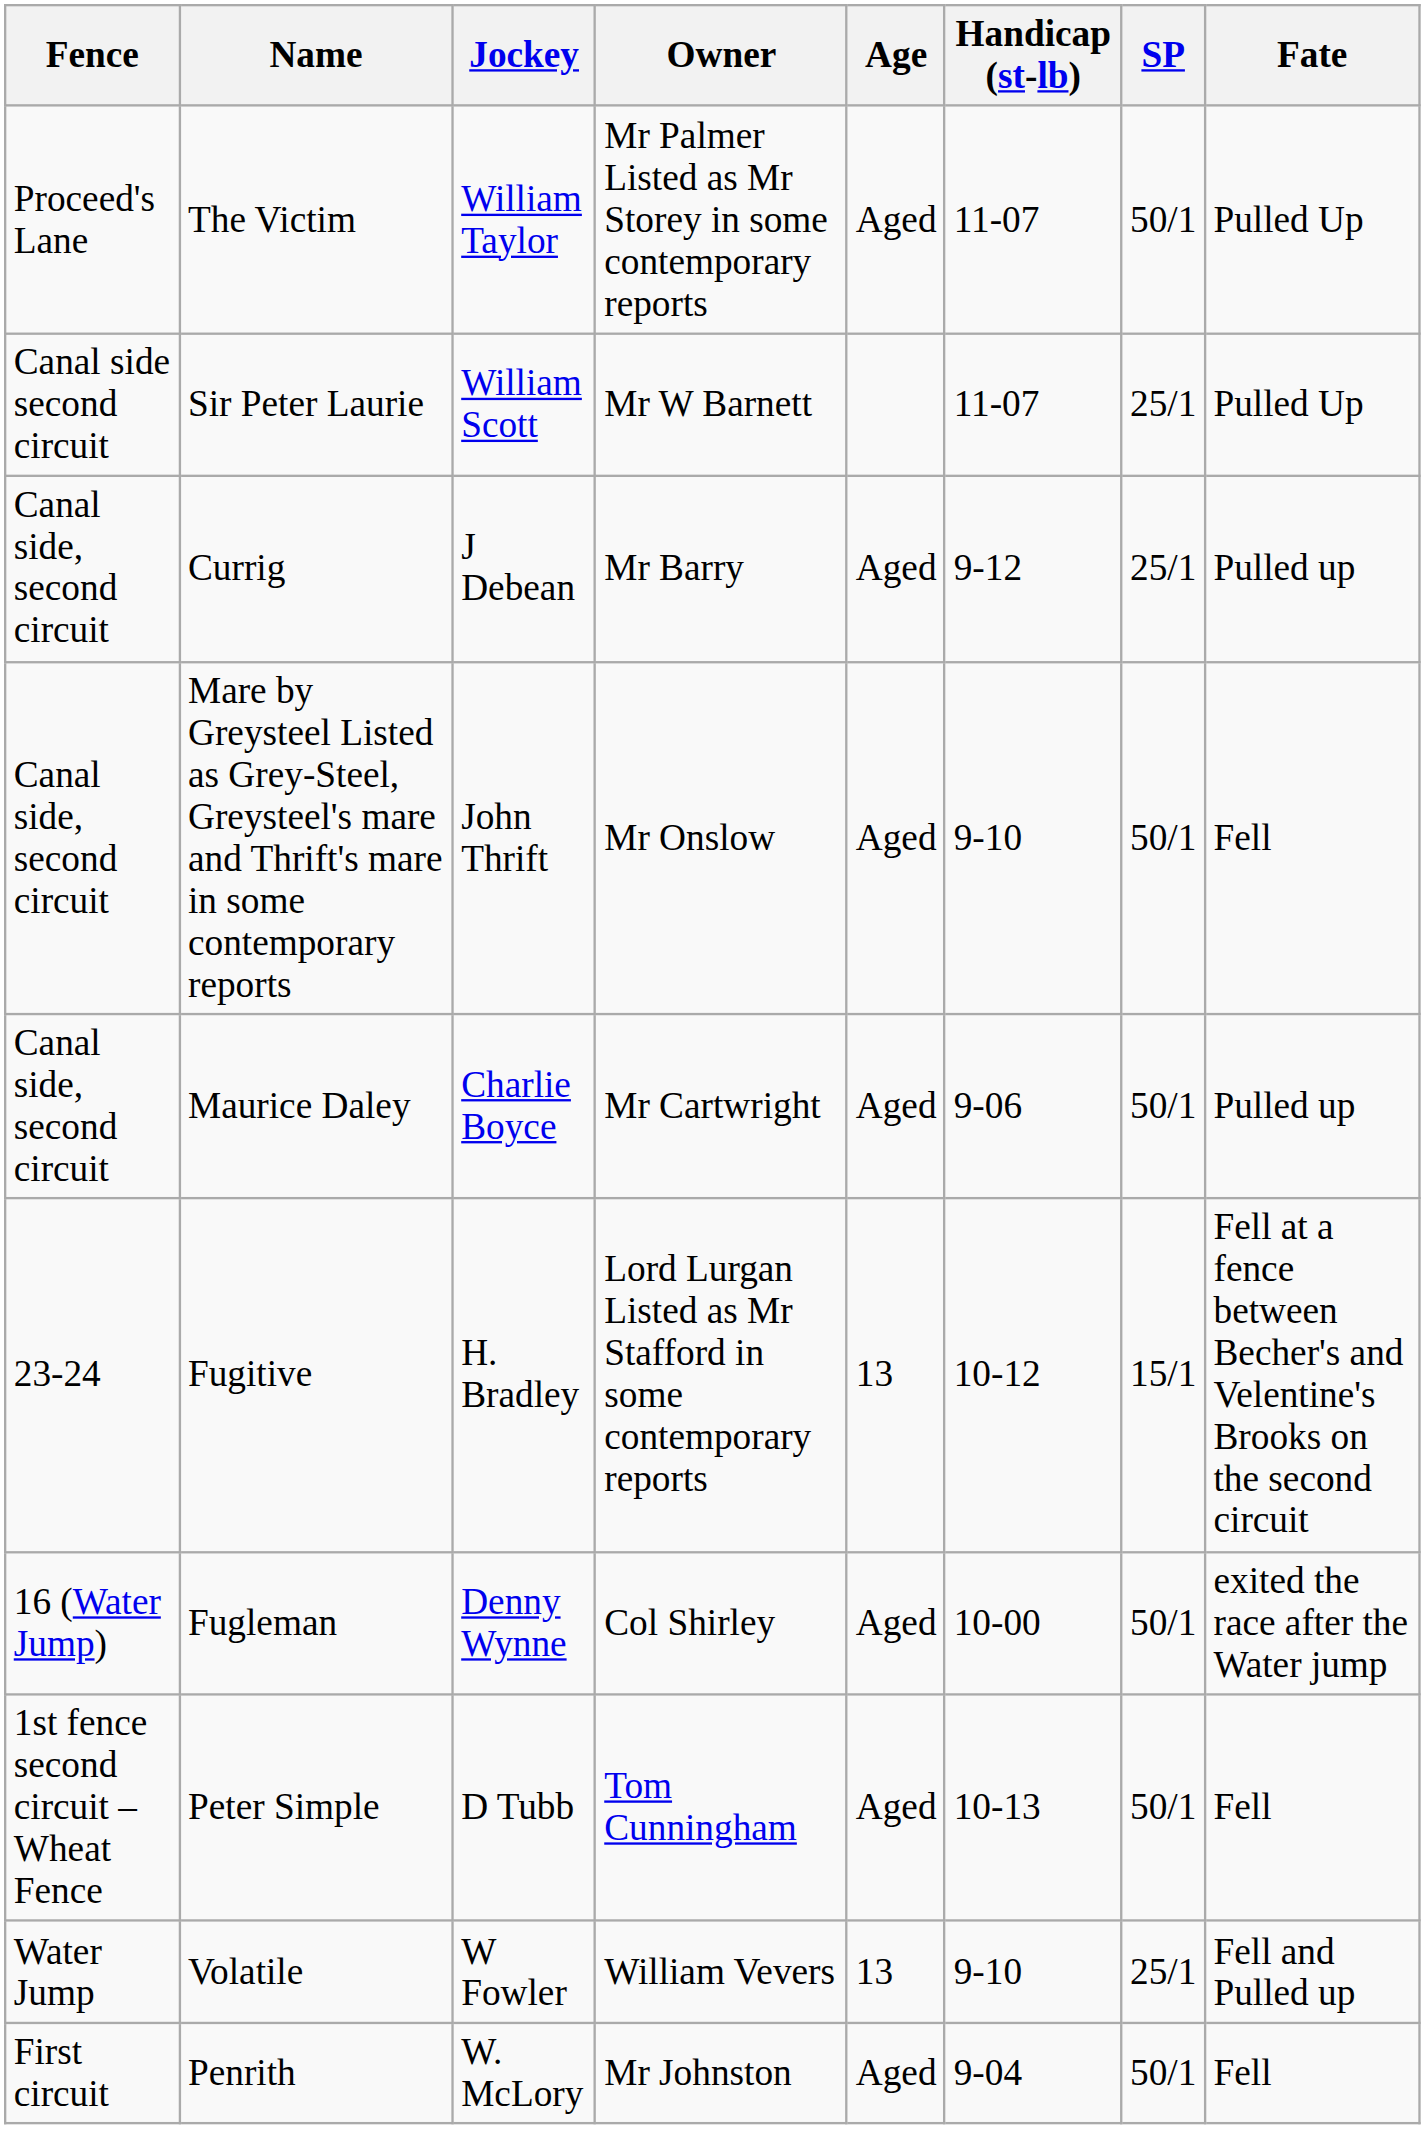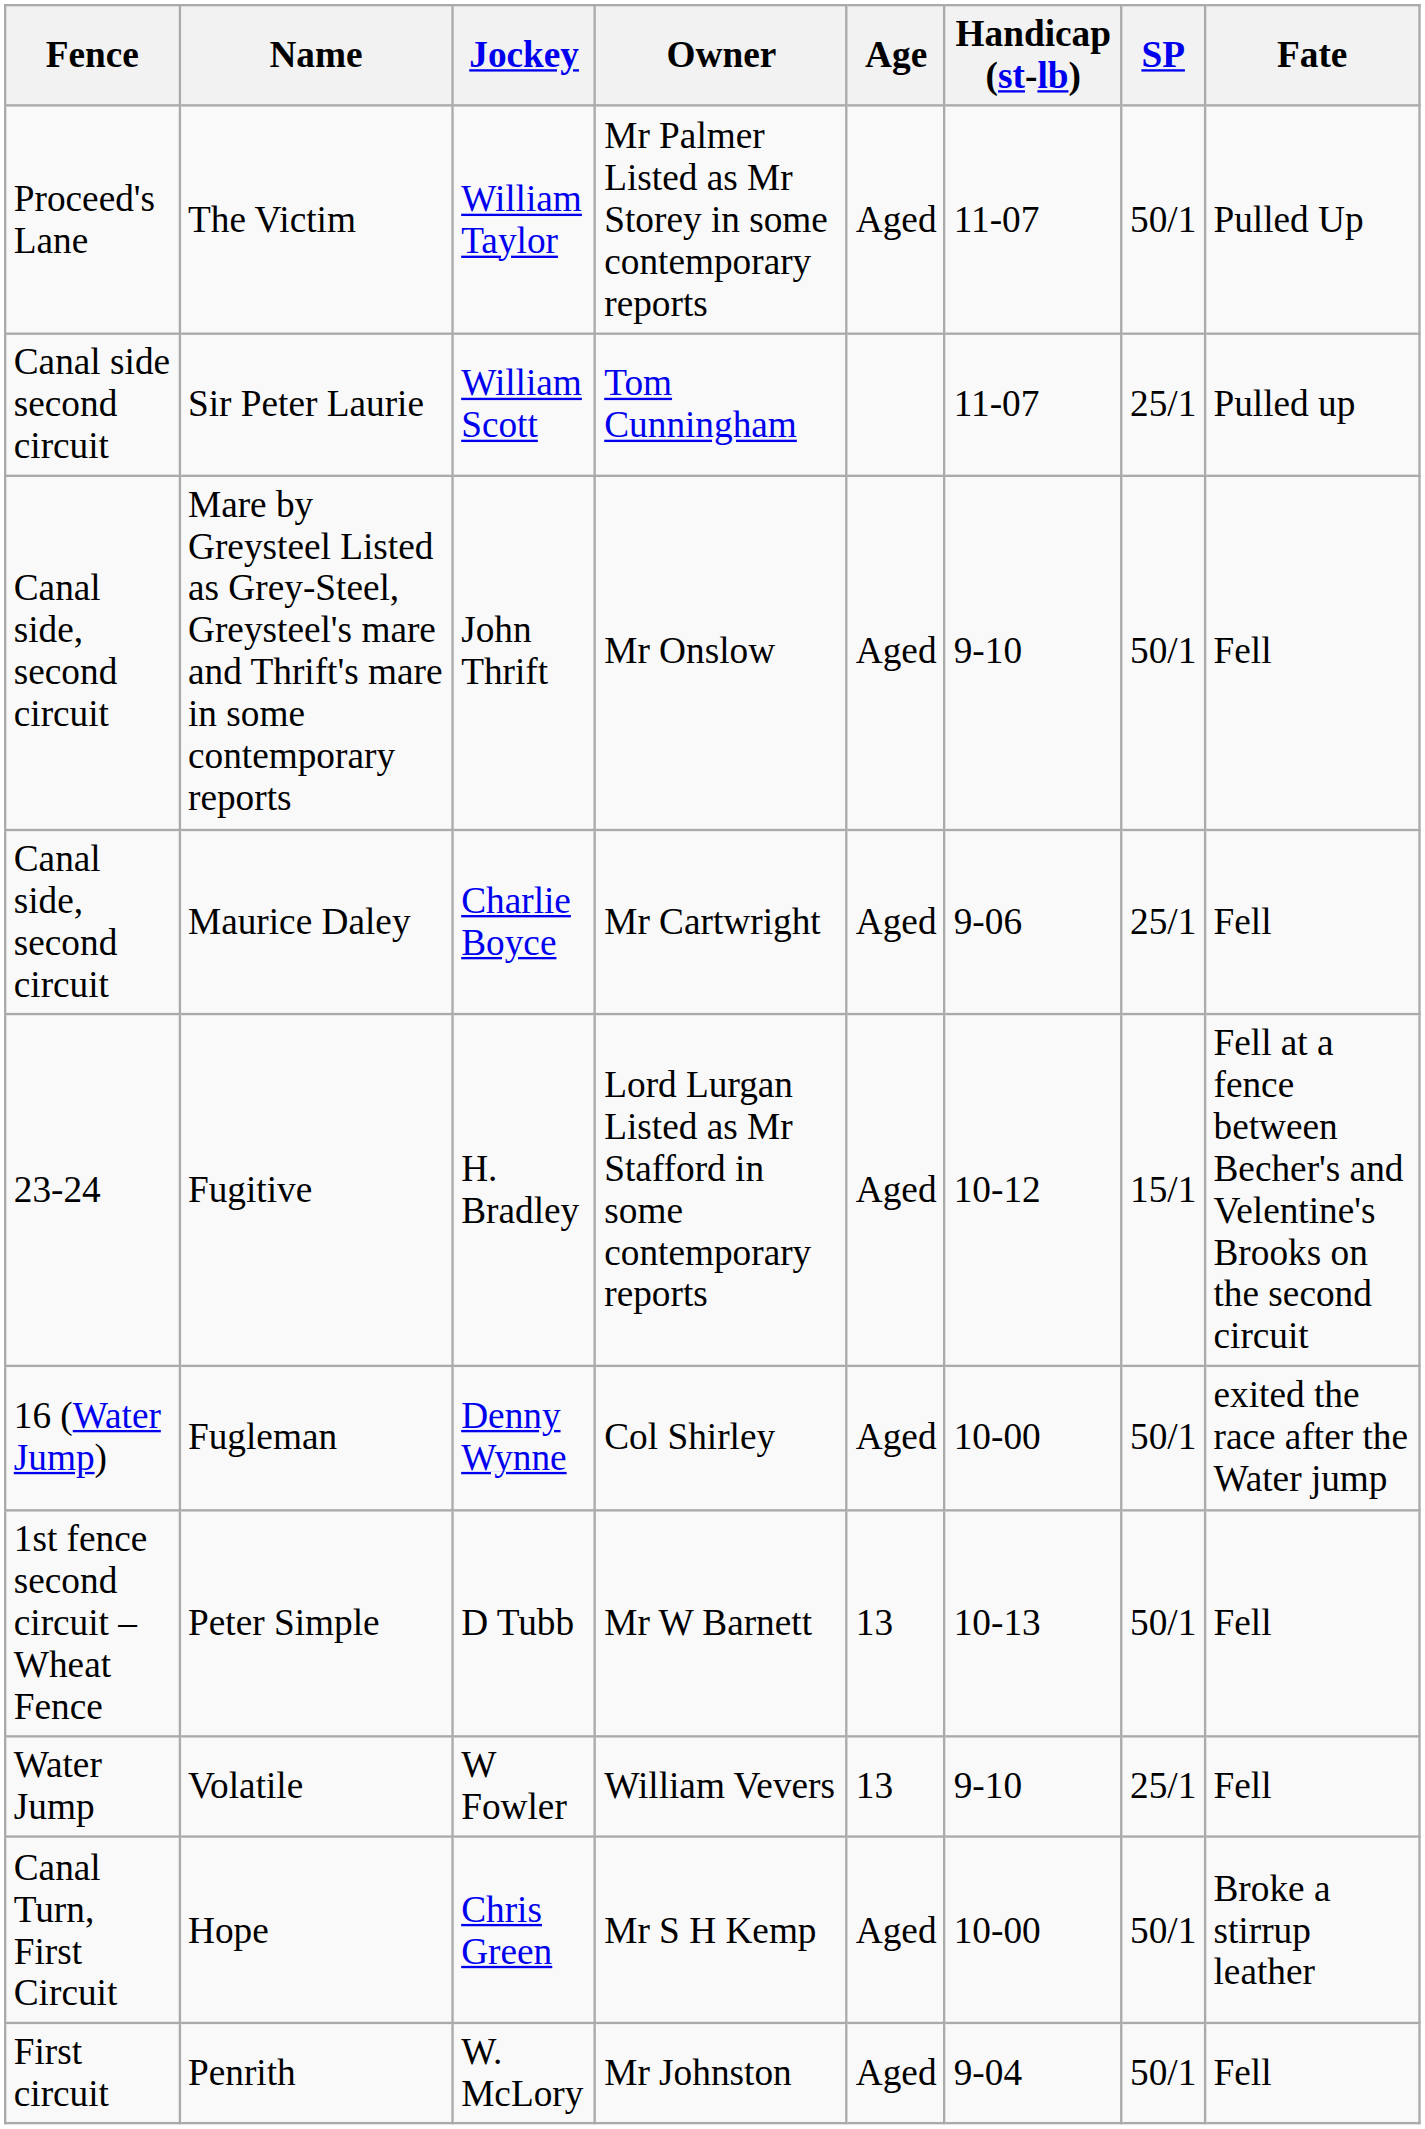Sir Peter Laurie | Owner: Mr W Barnett -> Tom Cunningham
Sir Peter Laurie | Fate: Pulled Up -> Pulled up
- row: Canal side, second circuit | Currig | J Debean | Mr Barry | Aged | 9-12 | 25/1 | Pulled up
Maurice Daley | SP: 50/1 -> 25/1
Maurice Daley | Fate: Pulled up -> Fell
Fugitive | Age: 13 -> Aged
Peter Simple | Owner: Tom Cunningham -> Mr W Barnett
Peter Simple | Age: Aged -> 13
Volatile | Fate: Fell and Pulled up -> Fell
+ row: Canal Turn, First Circuit | Hope | Chris Green | Mr S H Kemp | Aged | 10-00 | 50/1 | Broke a stirrup leather
